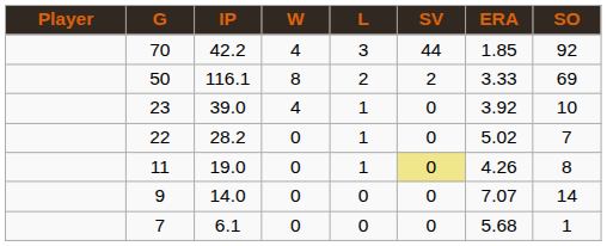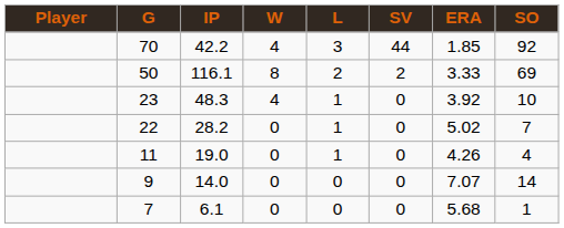23 | IP: 39.0 -> 48.3
11 | SV: khaki background -> no background
11 | SO: 8 -> 4
